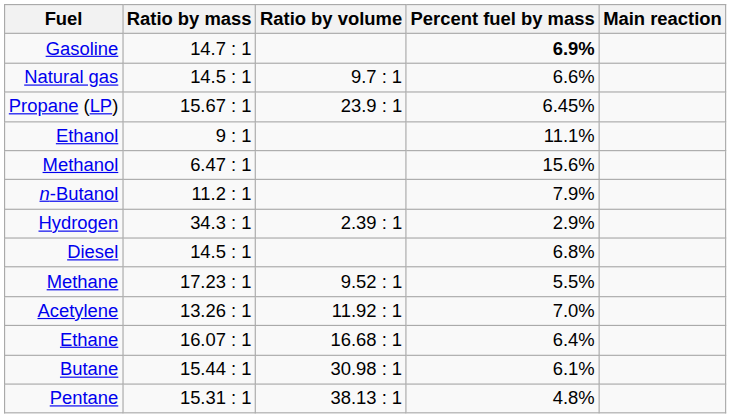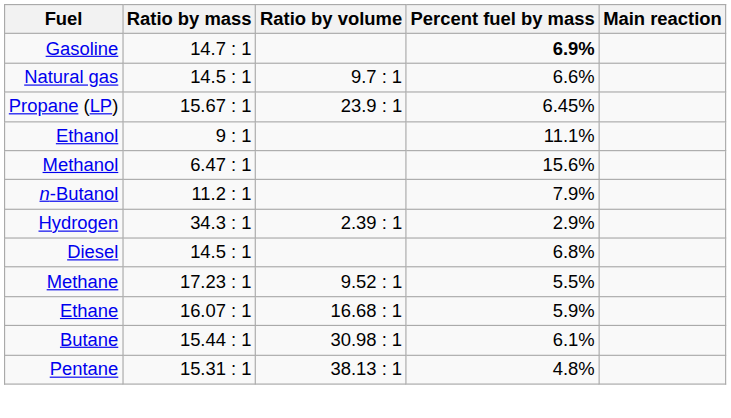- row: Acetylene | 13.26 : 1 | 11.92 : 1 | 7.0%
Ethane | Percent fuel by mass: 6.4% -> 5.9%
